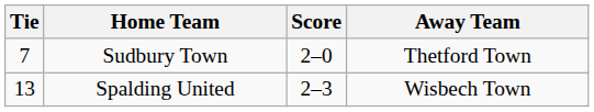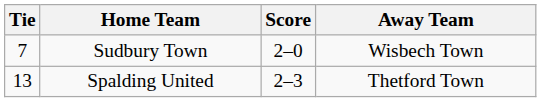Sudbury Town | Away Team: Thetford Town -> Wisbech Town
Spalding United | Away Team: Wisbech Town -> Thetford Town
